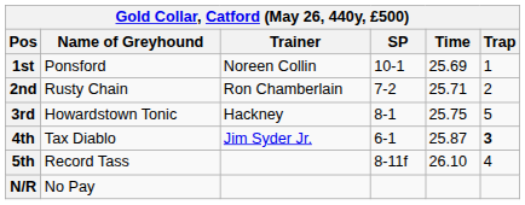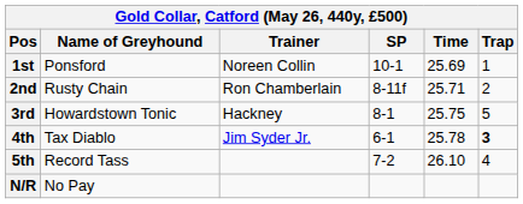2nd | SP: 7-2 -> 8-11f
4th | Time: 25.87 -> 25.78
5th | SP: 8-11f -> 7-2
